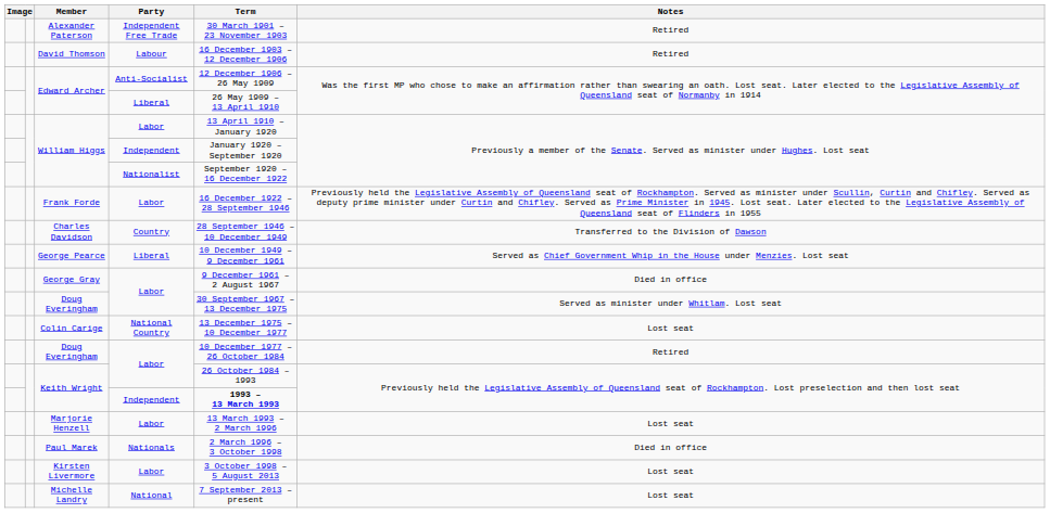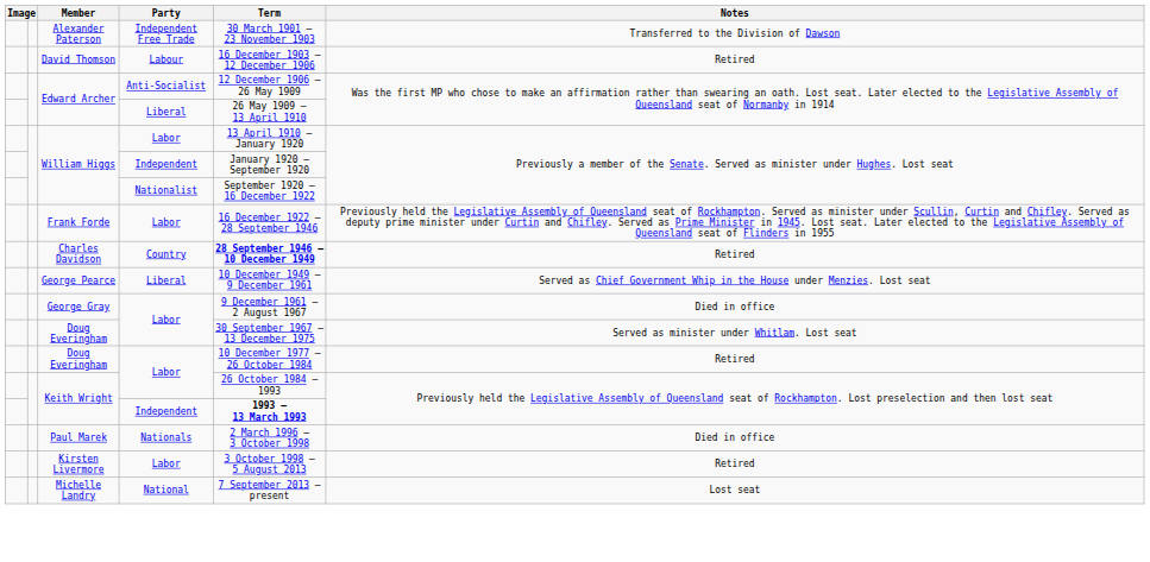Alexander Paterson | Notes: Retired -> Transferred to the Division of Dawson
Charles Davidson | Term: normal -> bold
Charles Davidson | Notes: Transferred to the Division of Dawson -> Retired
- row: Colin Carige | National Country | 13 December 1975 – 10 December 1977 | Lost seat
- row: Marjorie Henzell | Labor | 13 March 1993 – 2 March 1996 | Lost seat
Kirsten Livermore | Notes: Lost seat -> Retired
